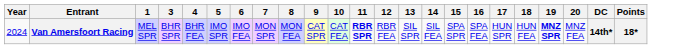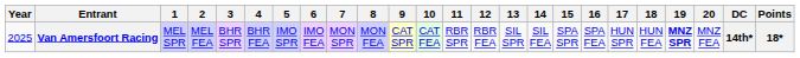+ column: 2 | MEL FEA
Van Amersfoort Racing | Year: 2024 -> 2025
Van Amersfoort Racing | 11: bold -> normal
